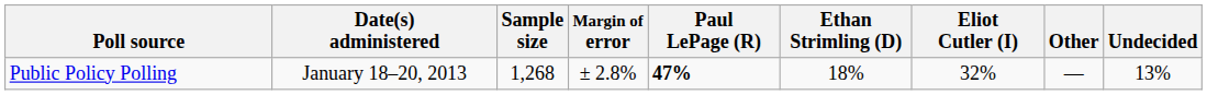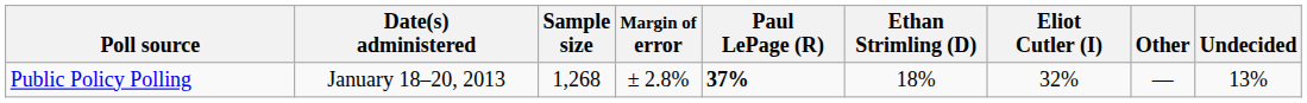Public Policy Polling | Paul LePage (R): 47% -> 37%
